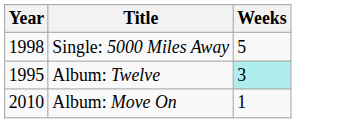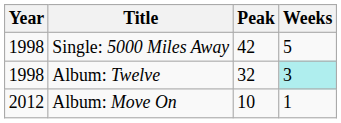+ column: Peak | 42 | 32 | 10
Album: Twelve | Year: 1995 -> 1998
Album: Move On | Year: 2010 -> 2012
